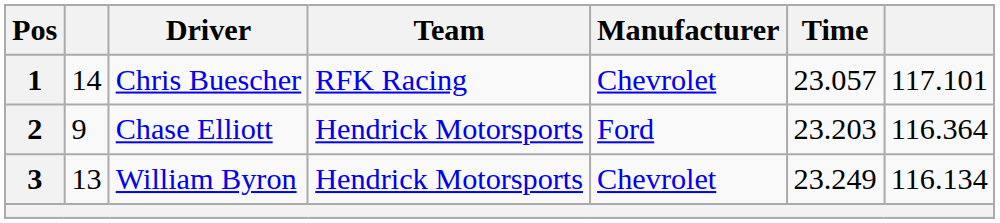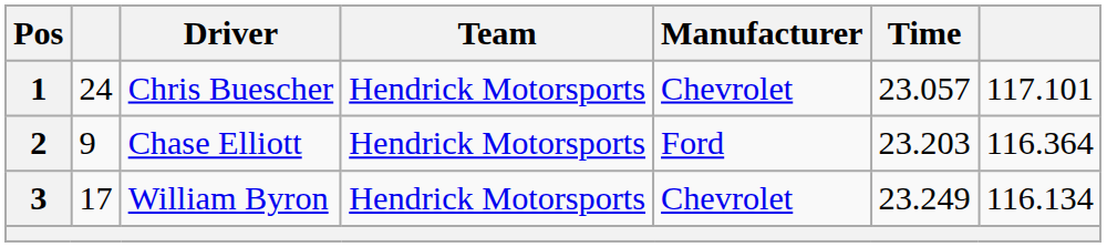1 | column 2: 14 -> 24
1 | Team: RFK Racing -> Hendrick Motorsports
3 | column 2: 13 -> 17
